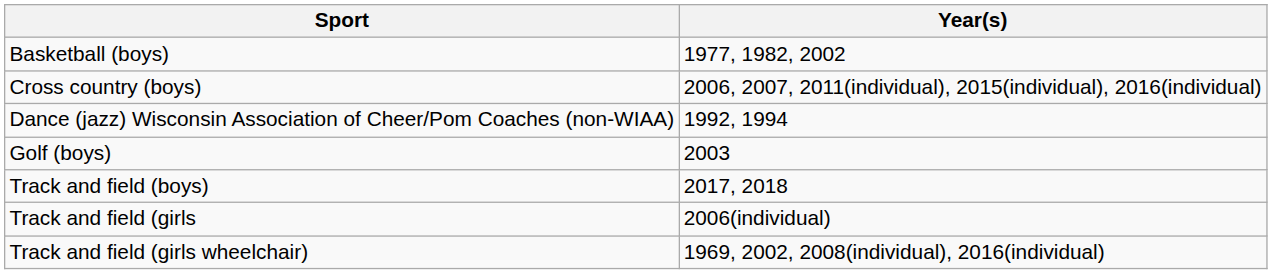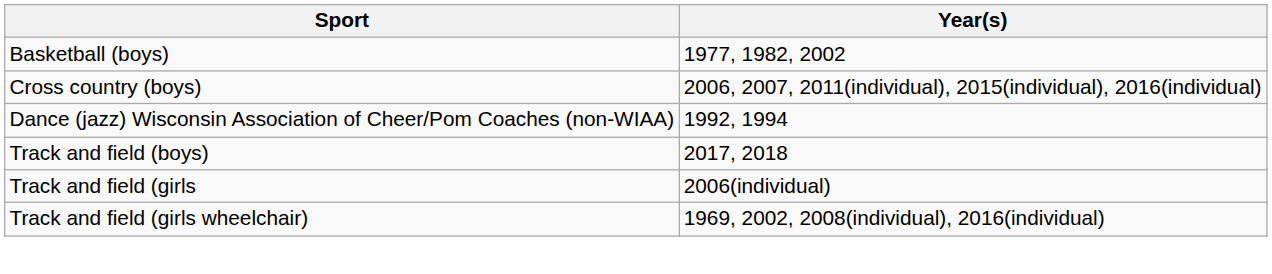- row: Golf (boys) | 2003
